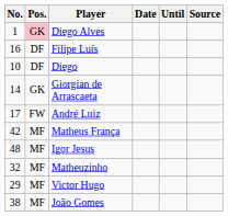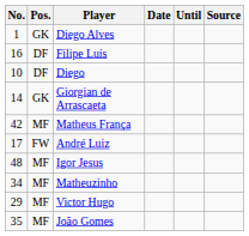Diego Alves | Pos.: pink background -> no background
rows swapped: Matheus França <-> André Luiz
Matheuzinho | No.: 32 -> 34
João Gomes | No.: 38 -> 35
